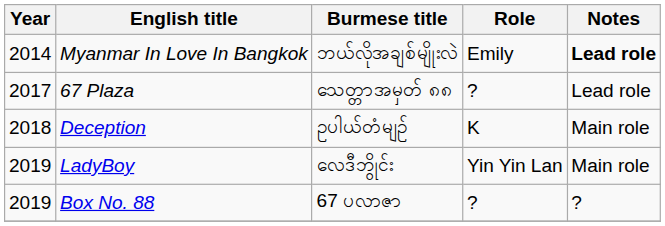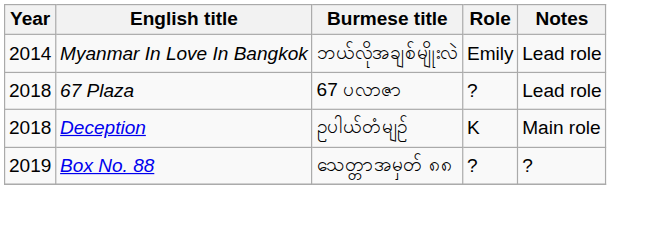Myanmar In Love In Bangkok | Notes: bold -> normal
67 Plaza | Year: 2017 -> 2018
67 Plaza | Burmese title: သေတ္တာအမှတ် ၈၈ -> 67 ပလာဇာ
- row: 2019 | LadyBoy | လေဒီဘွိုင်း | Yin Yin Lan | Main role
Box No. 88 | Burmese title: 67 ပလာဇာ -> သေတ္တာအမှတ် ၈၈
